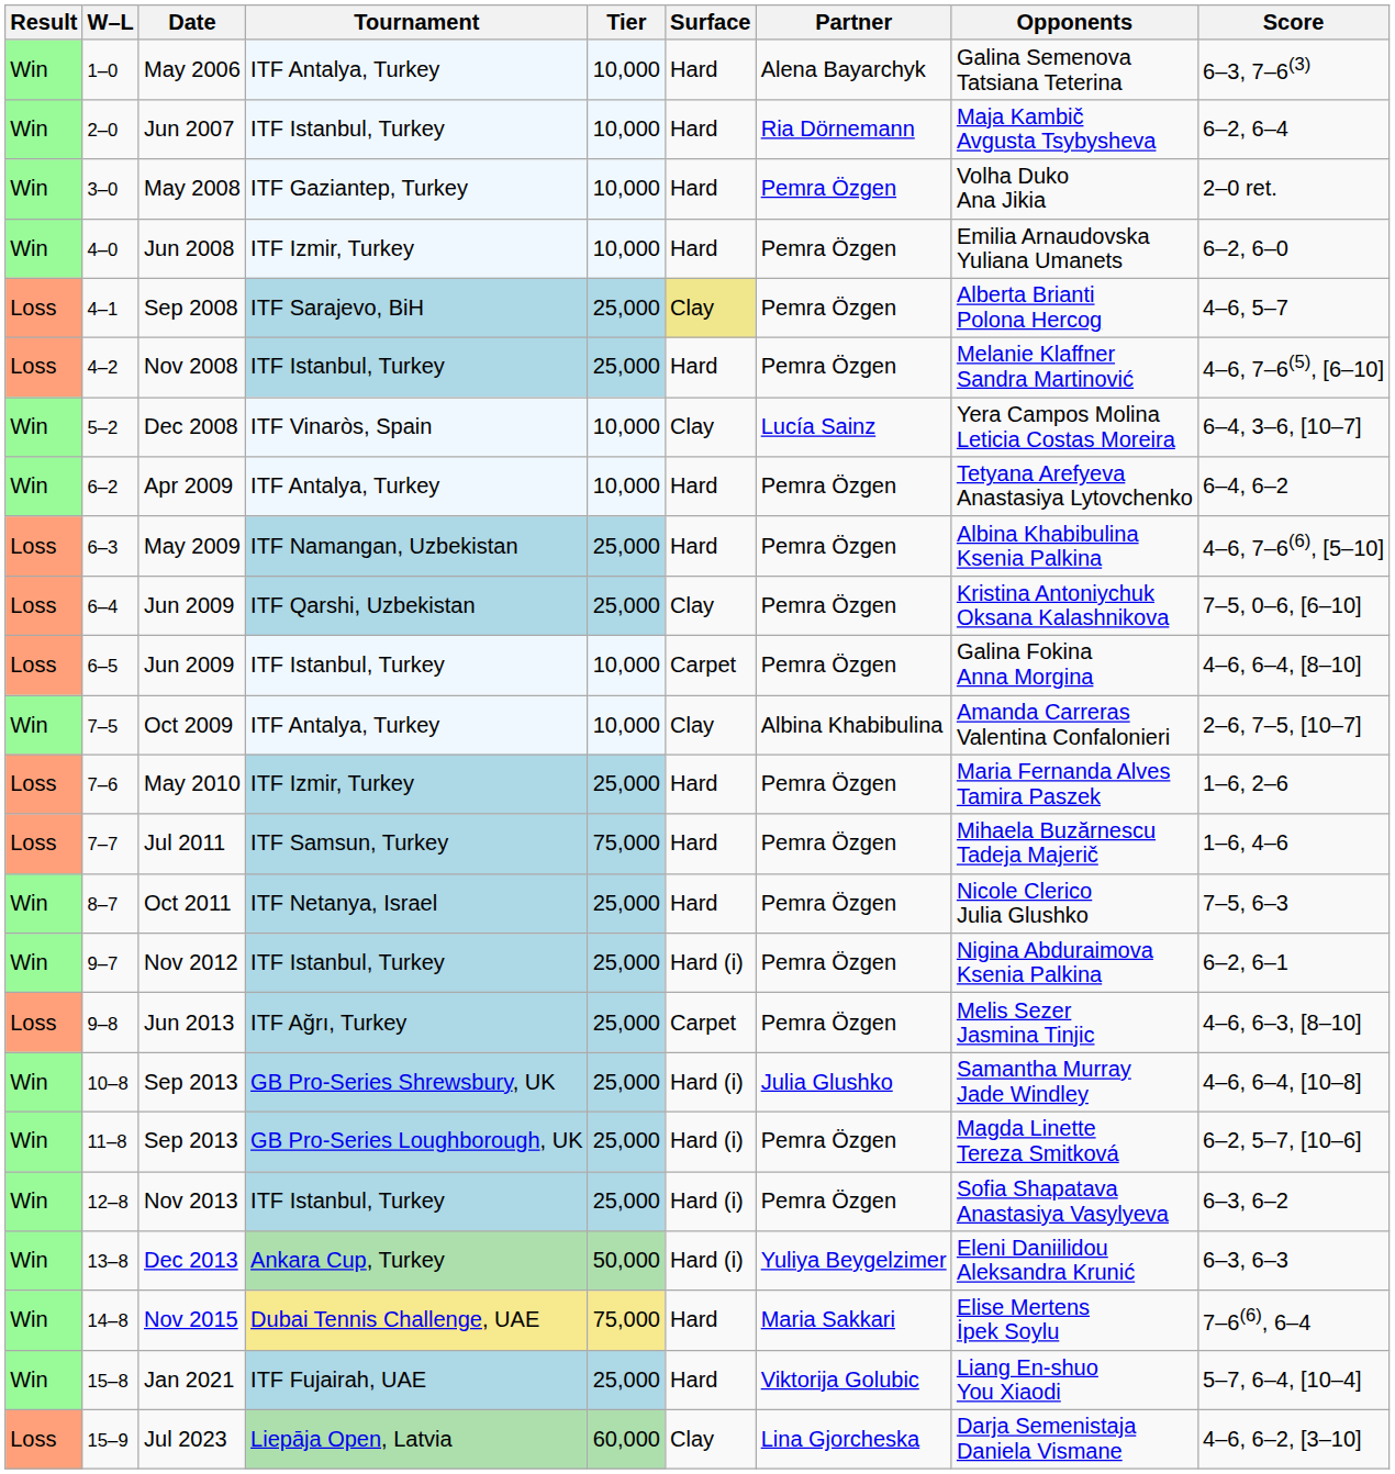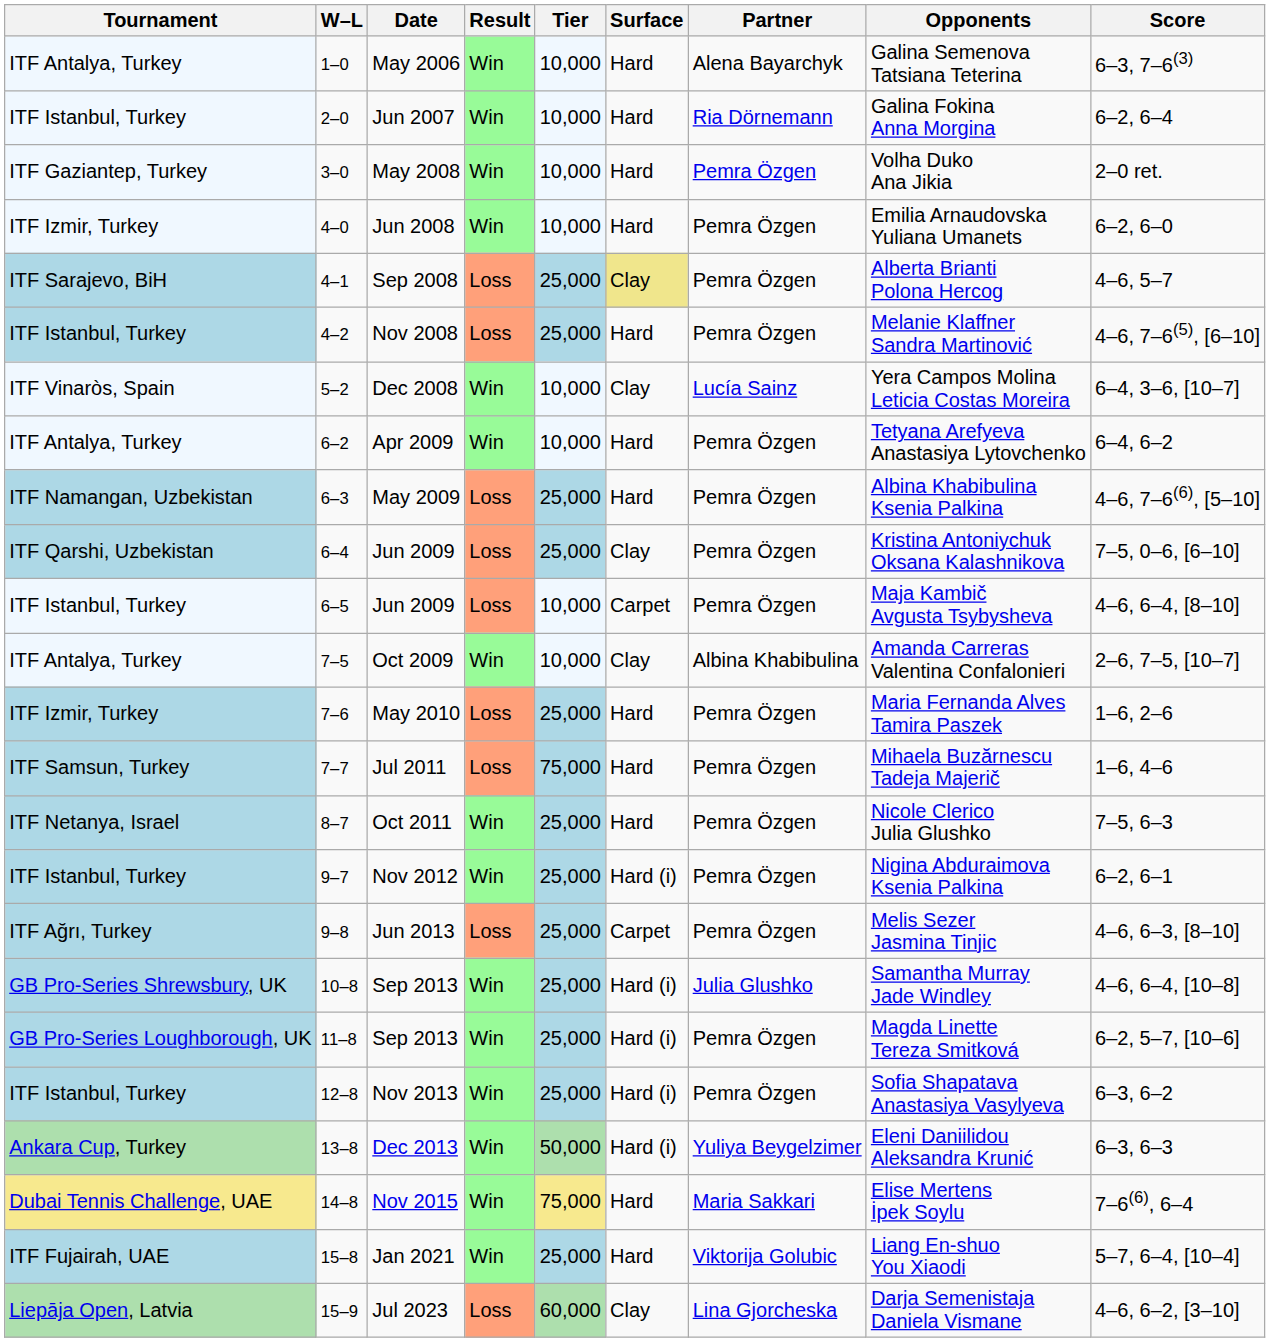columns swapped: Result <-> Tournament
Jun 2007 | Opponents: Maja Kambič Avgusta Tsybysheva -> Galina Fokina Anna Morgina
6–5 / Jun 2009 | Opponents: Galina Fokina Anna Morgina -> Maja Kambič Avgusta Tsybysheva
